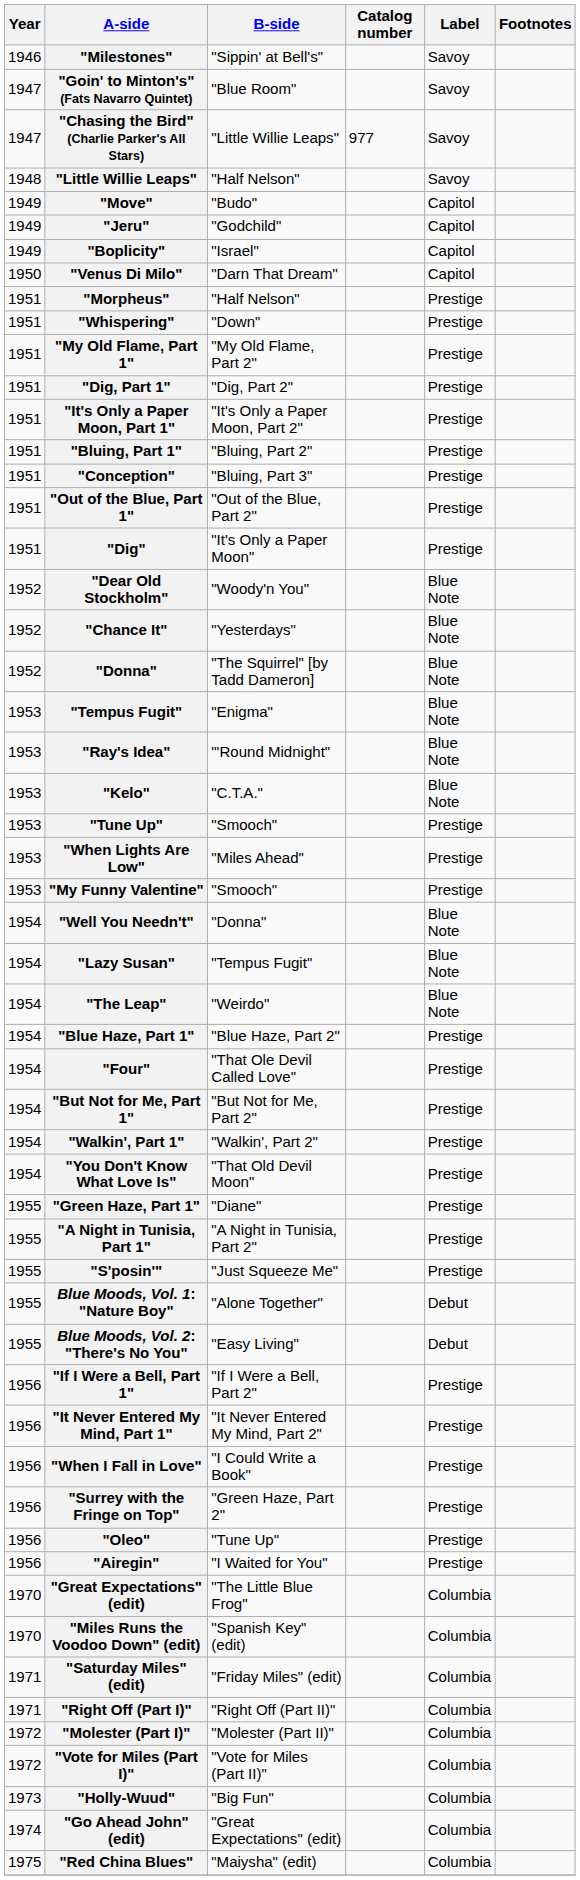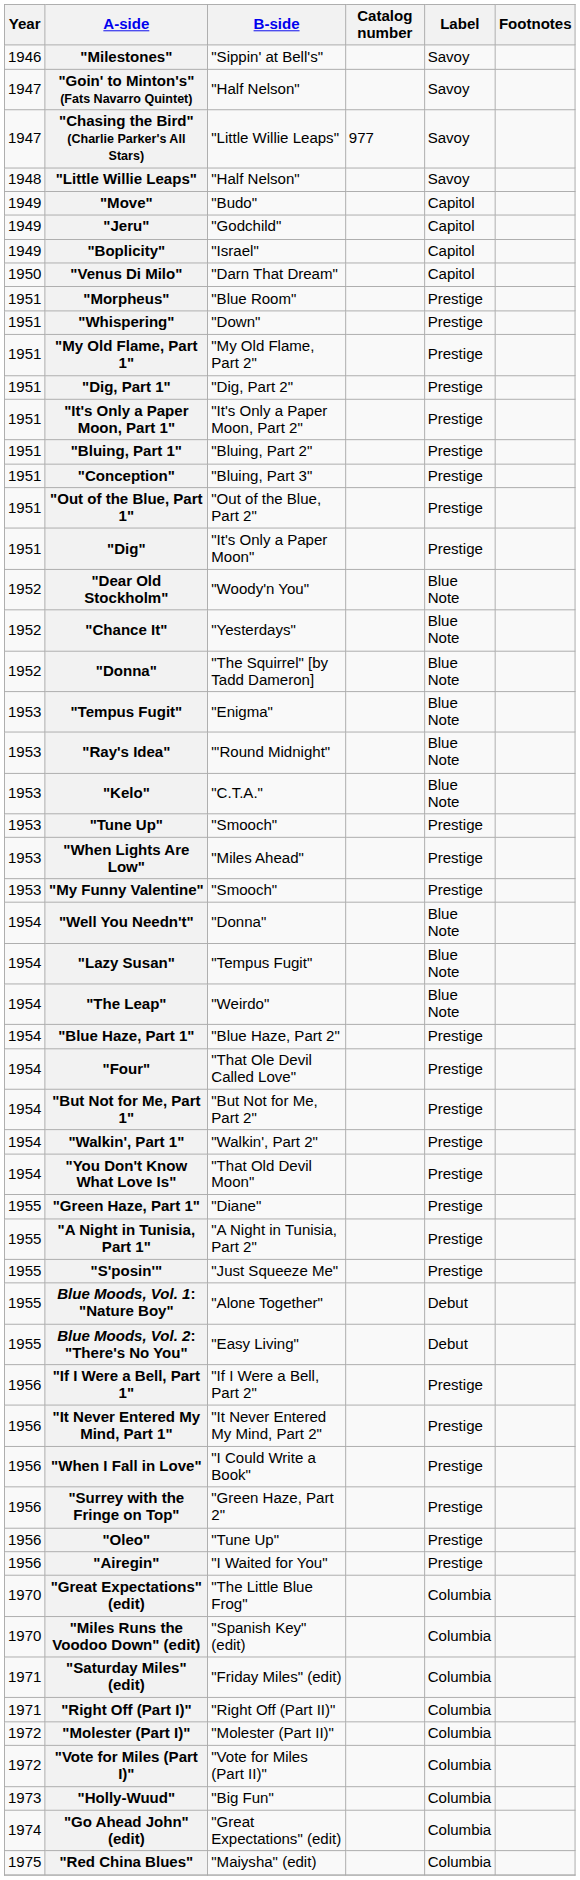"Goin' to Minton's" (Fats Navarro Quintet) | B-side: "Blue Room" -> "Half Nelson"
"Morpheus" | B-side: "Half Nelson" -> "Blue Room"
